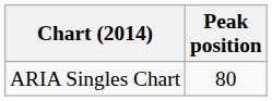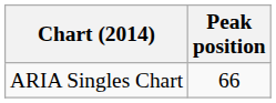ARIA Singles Chart | Peak position: 80 -> 66
